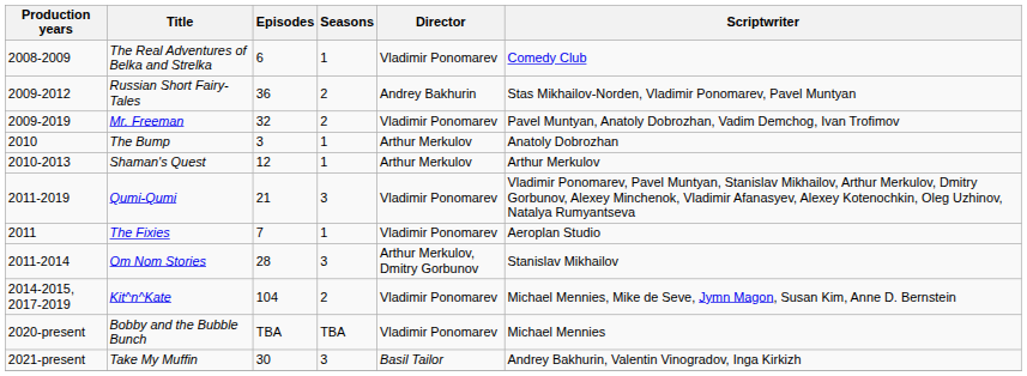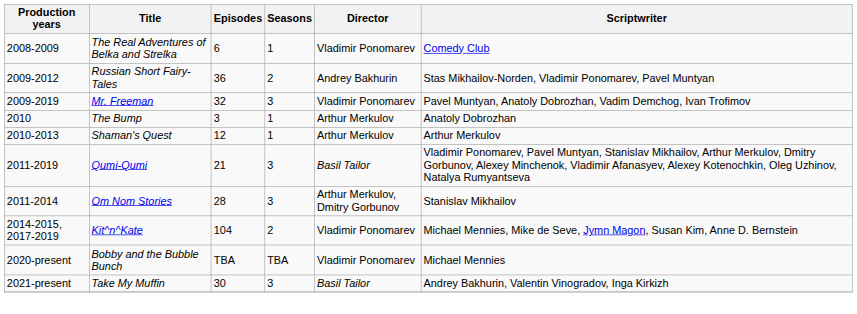Mr. Freeman | Seasons: 2 -> 3
Qumi-Qumi | Director: Vladimir Ponomarev -> Basil Tailor
- row: 2011 | The Fixies | 7 | 1 | Vladimir Ponomarev | Aeroplan Studio
